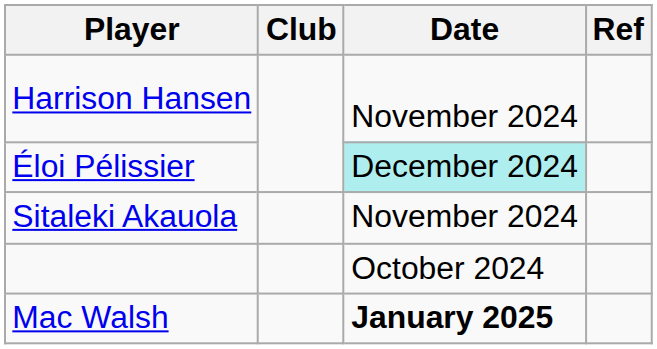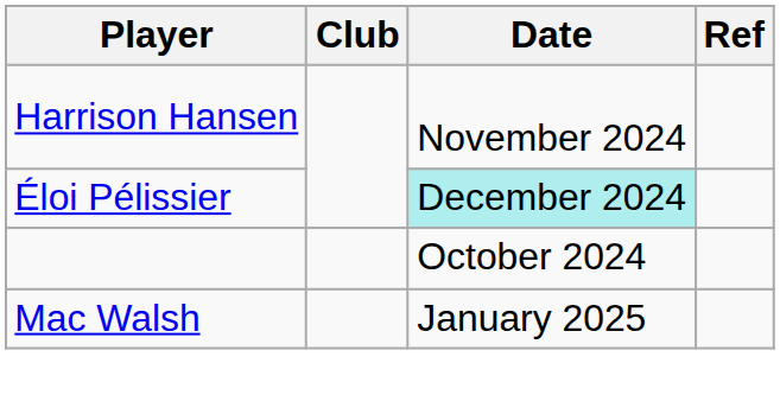- row: Sitaleki Akauola | November 2024
Mac Walsh | Date: bold -> normal
